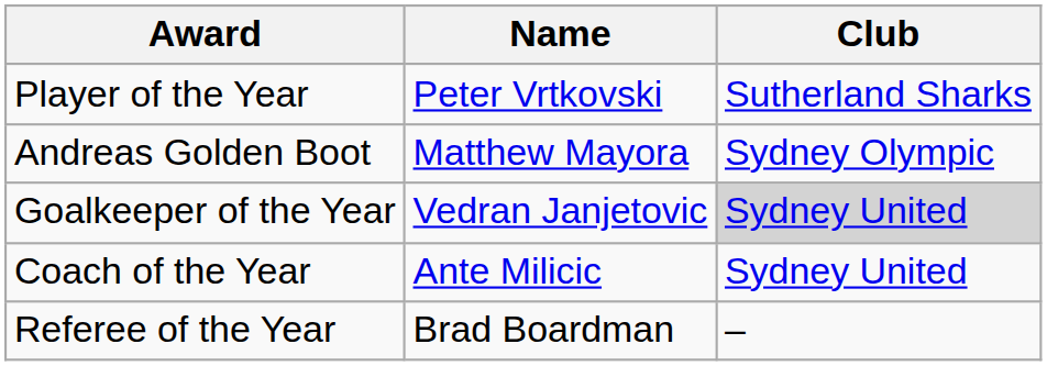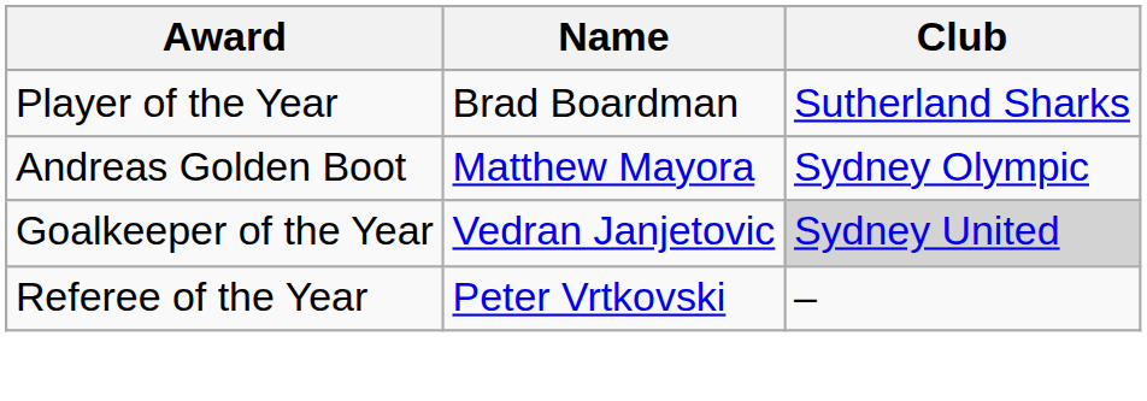Player of the Year | Name: Peter Vrtkovski -> Brad Boardman
- row: Coach of the Year | Ante Milicic | Sydney United
Referee of the Year | Name: Brad Boardman -> Peter Vrtkovski
